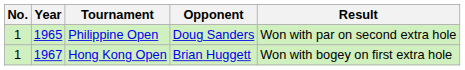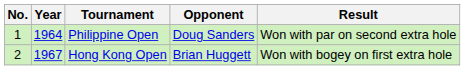Philippine Open | Year: 1965 -> 1964
Hong Kong Open | No.: 1 -> 2
